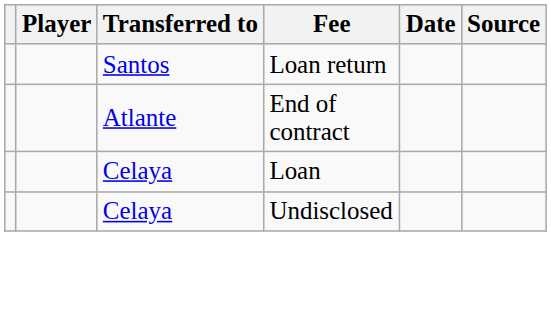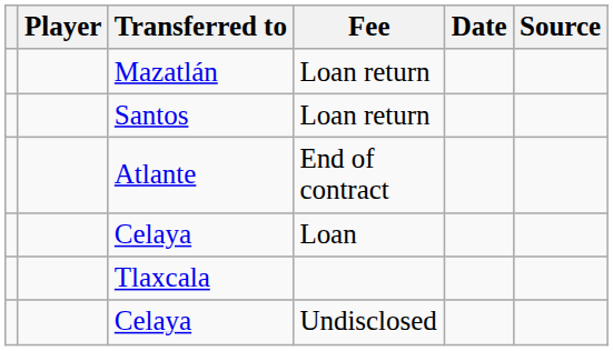+ row: Mazatlán | Loan return
+ row: Tlaxcala
